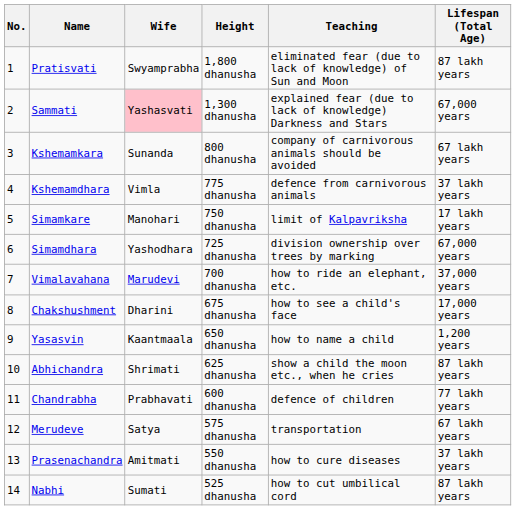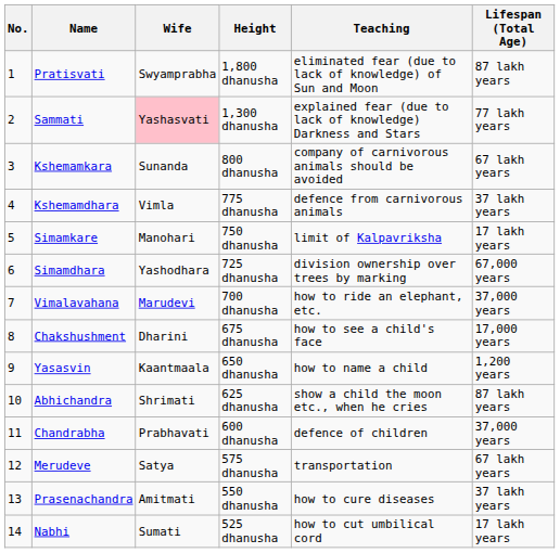Sammati | Lifespan (Total Age): 67,000 years -> 77 lakh years
Chandrabha | Lifespan (Total Age): 77 lakh years -> 37,000 years
Nabhi | Lifespan (Total Age): 87 lakh years -> 17 lakh years
